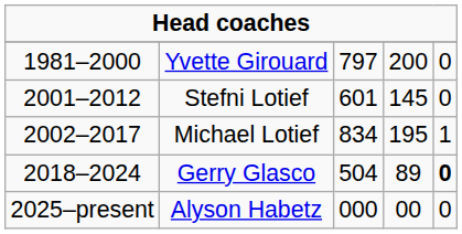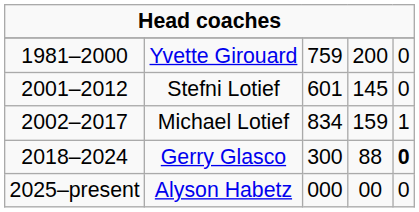Yvette Girouard | column 3: 797 -> 759
Michael Lotief | column 4: 195 -> 159
Gerry Glasco | column 3: 504 -> 300
Gerry Glasco | column 4: 89 -> 88
